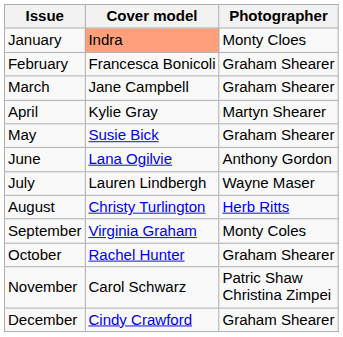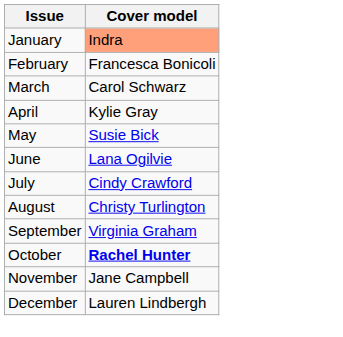- column: Photographer | Monty Cloes | Graham Shearer | Graham Shearer | Martyn Shearer | Graham Shearer | Anthony Gordon | Wayne Maser | Herb Ritts | Monty Coles | Graham Shearer | Patric Shaw Christina Zimpei | Graham Shearer
March | Cover model: Jane Campbell -> Carol Schwarz
July | Cover model: Lauren Lindbergh -> Cindy Crawford
October | Cover model: normal -> bold
November | Cover model: Carol Schwarz -> Jane Campbell
December | Cover model: Cindy Crawford -> Lauren Lindbergh
